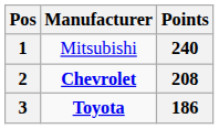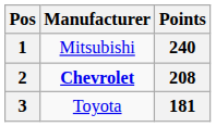3 | Manufacturer: bold -> normal
3 | Points: 186 -> 181
